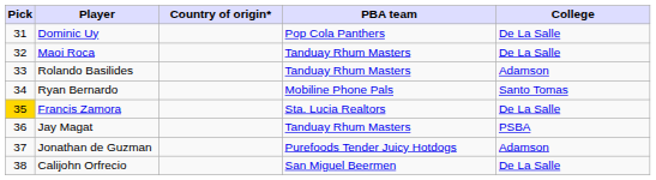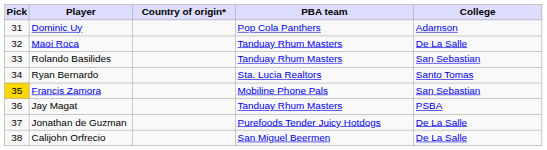Dominic Uy | College: De La Salle -> Adamson
Rolando Basilides | College: Adamson -> San Sebastian
Ryan Bernardo | PBA team: Mobiline Phone Pals -> Sta. Lucia Realtors
Francis Zamora | PBA team: Sta. Lucia Realtors -> Mobiline Phone Pals
Francis Zamora | College: De La Salle -> San Sebastian
Jonathan de Guzman | College: Adamson -> De La Salle
